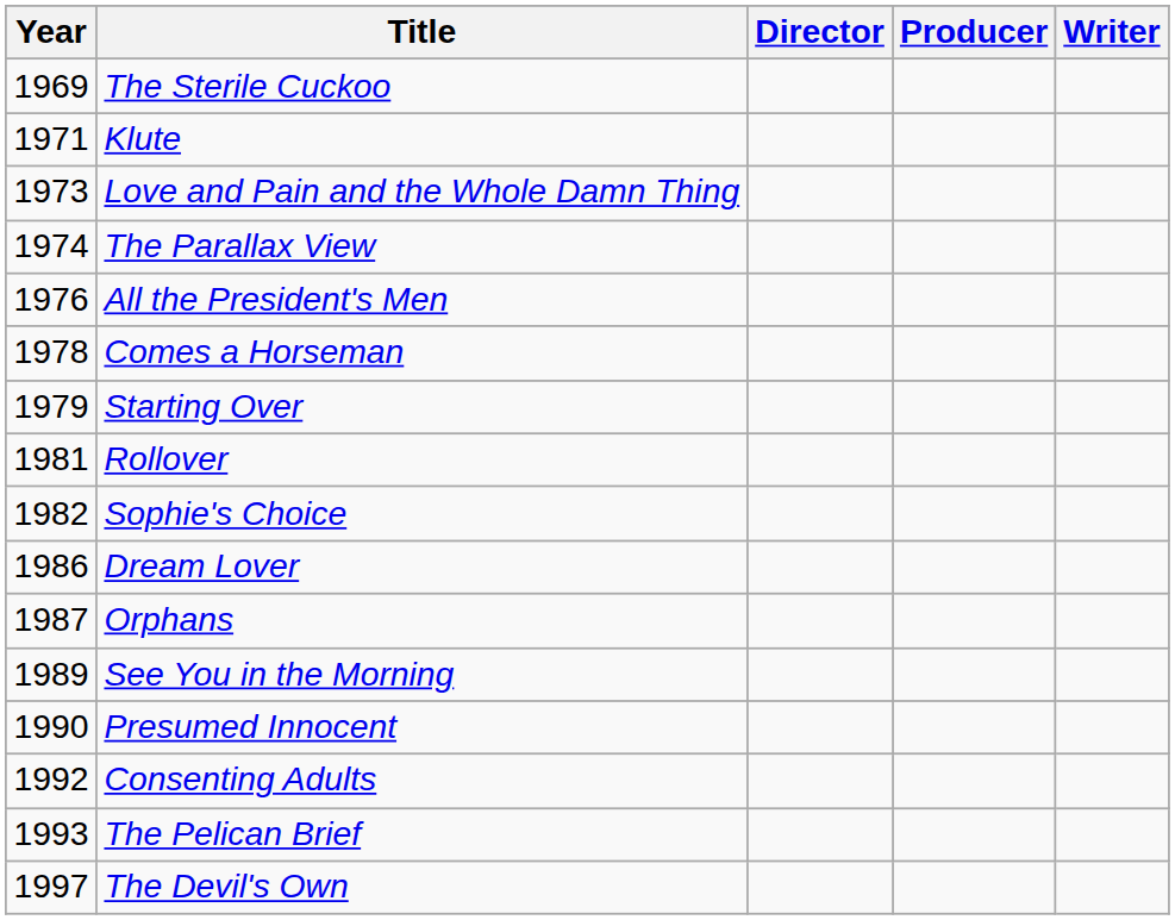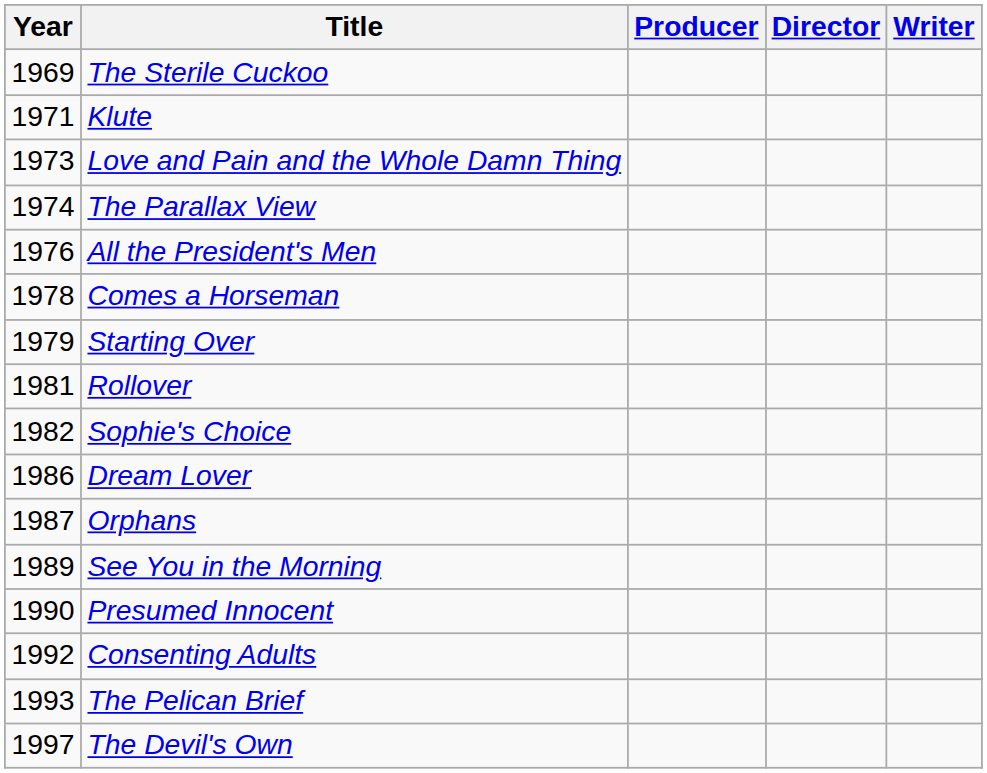columns swapped: Director <-> Producer
